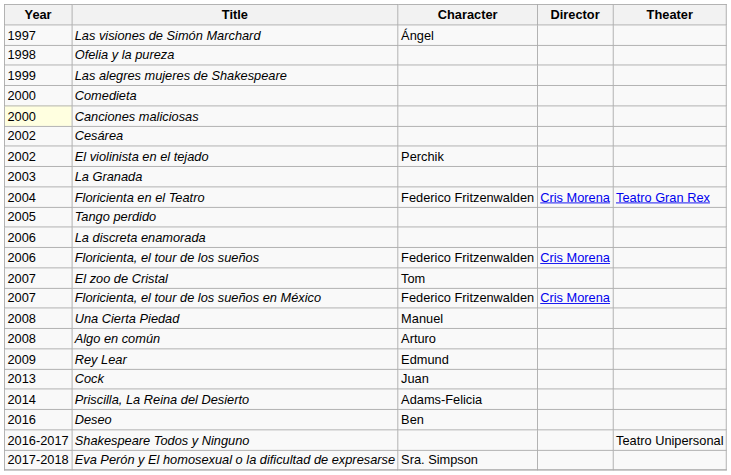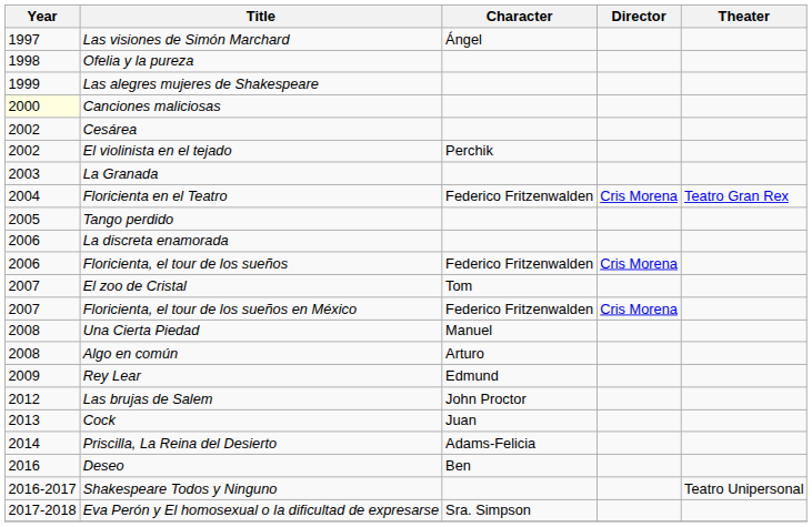- row: 2000 | Comedieta
+ row: 2012 | Las brujas de Salem | John Proctor
